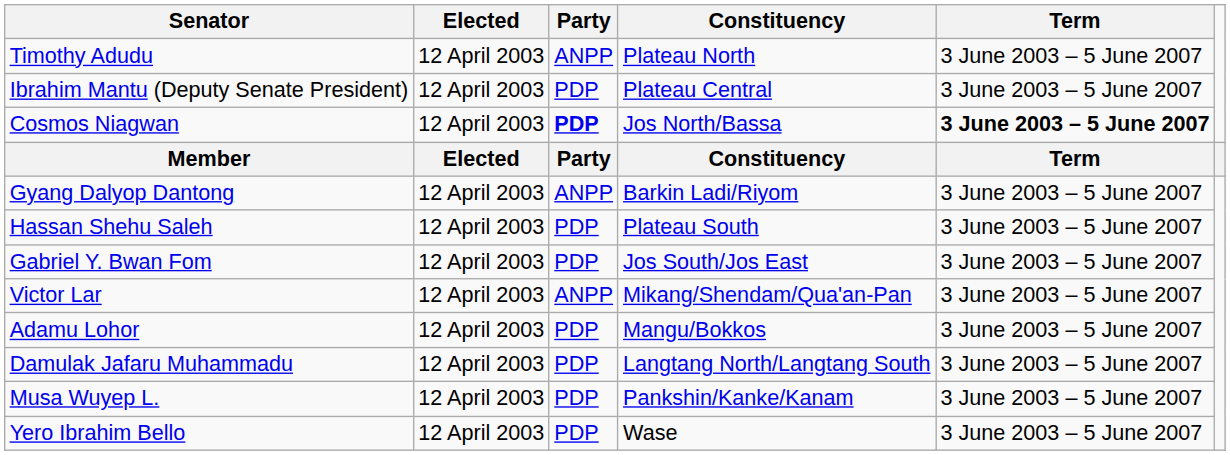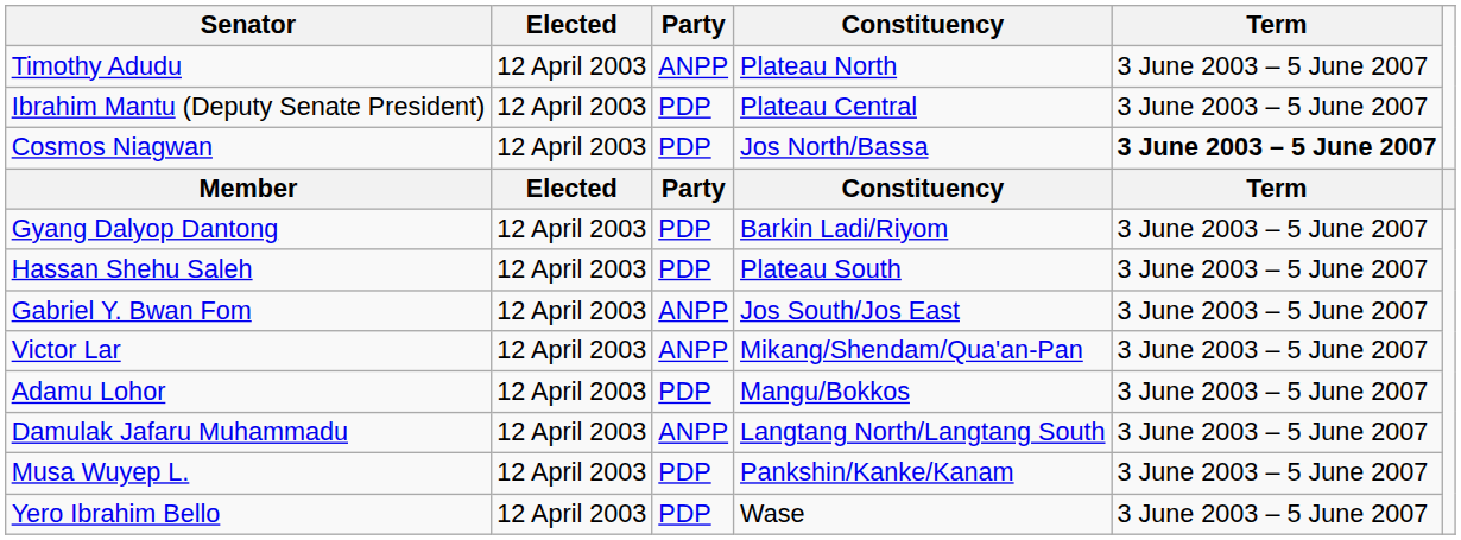Cosmos Niagwan | Party: bold -> normal
Gyang Dalyop Dantong | Party: ANPP -> PDP
Gabriel Y. Bwan Fom | Party: PDP -> ANPP
Damulak Jafaru Muhammadu | Party: PDP -> ANPP
